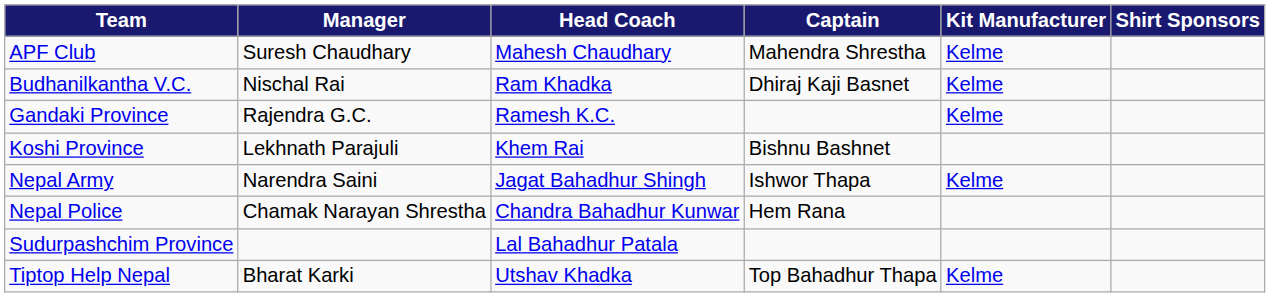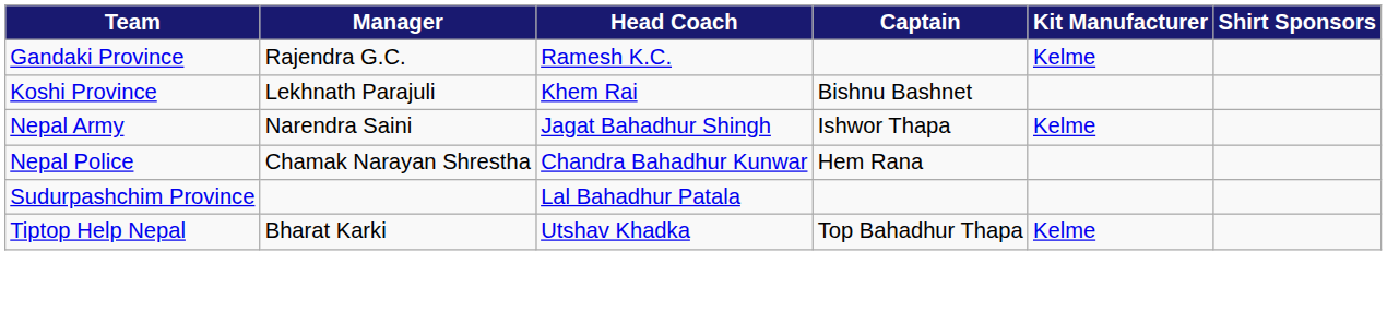- row: APF Club | Suresh Chaudhary | Mahesh Chaudhary | Mahendra Shrestha | Kelme
- row: Budhanilkantha V.C. | Nischal Rai | Ram Khadka | Dhiraj Kaji Basnet | Kelme
